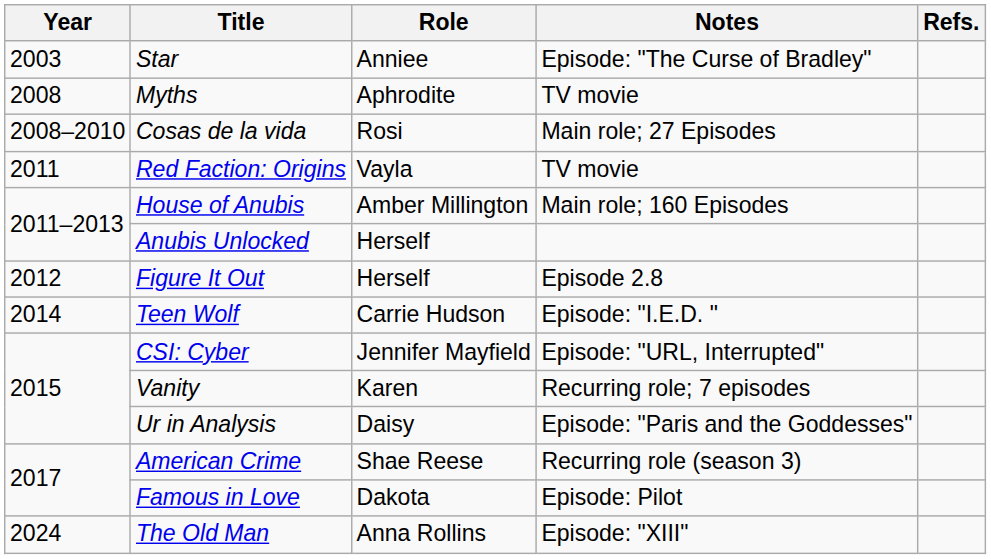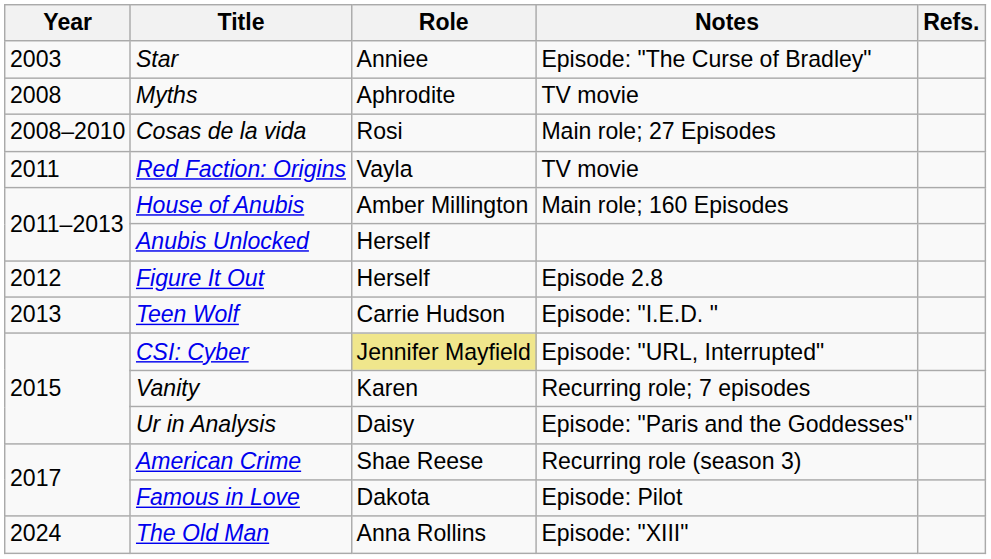Teen Wolf | Year: 2014 -> 2013
CSI: Cyber | Role: no background -> khaki background
